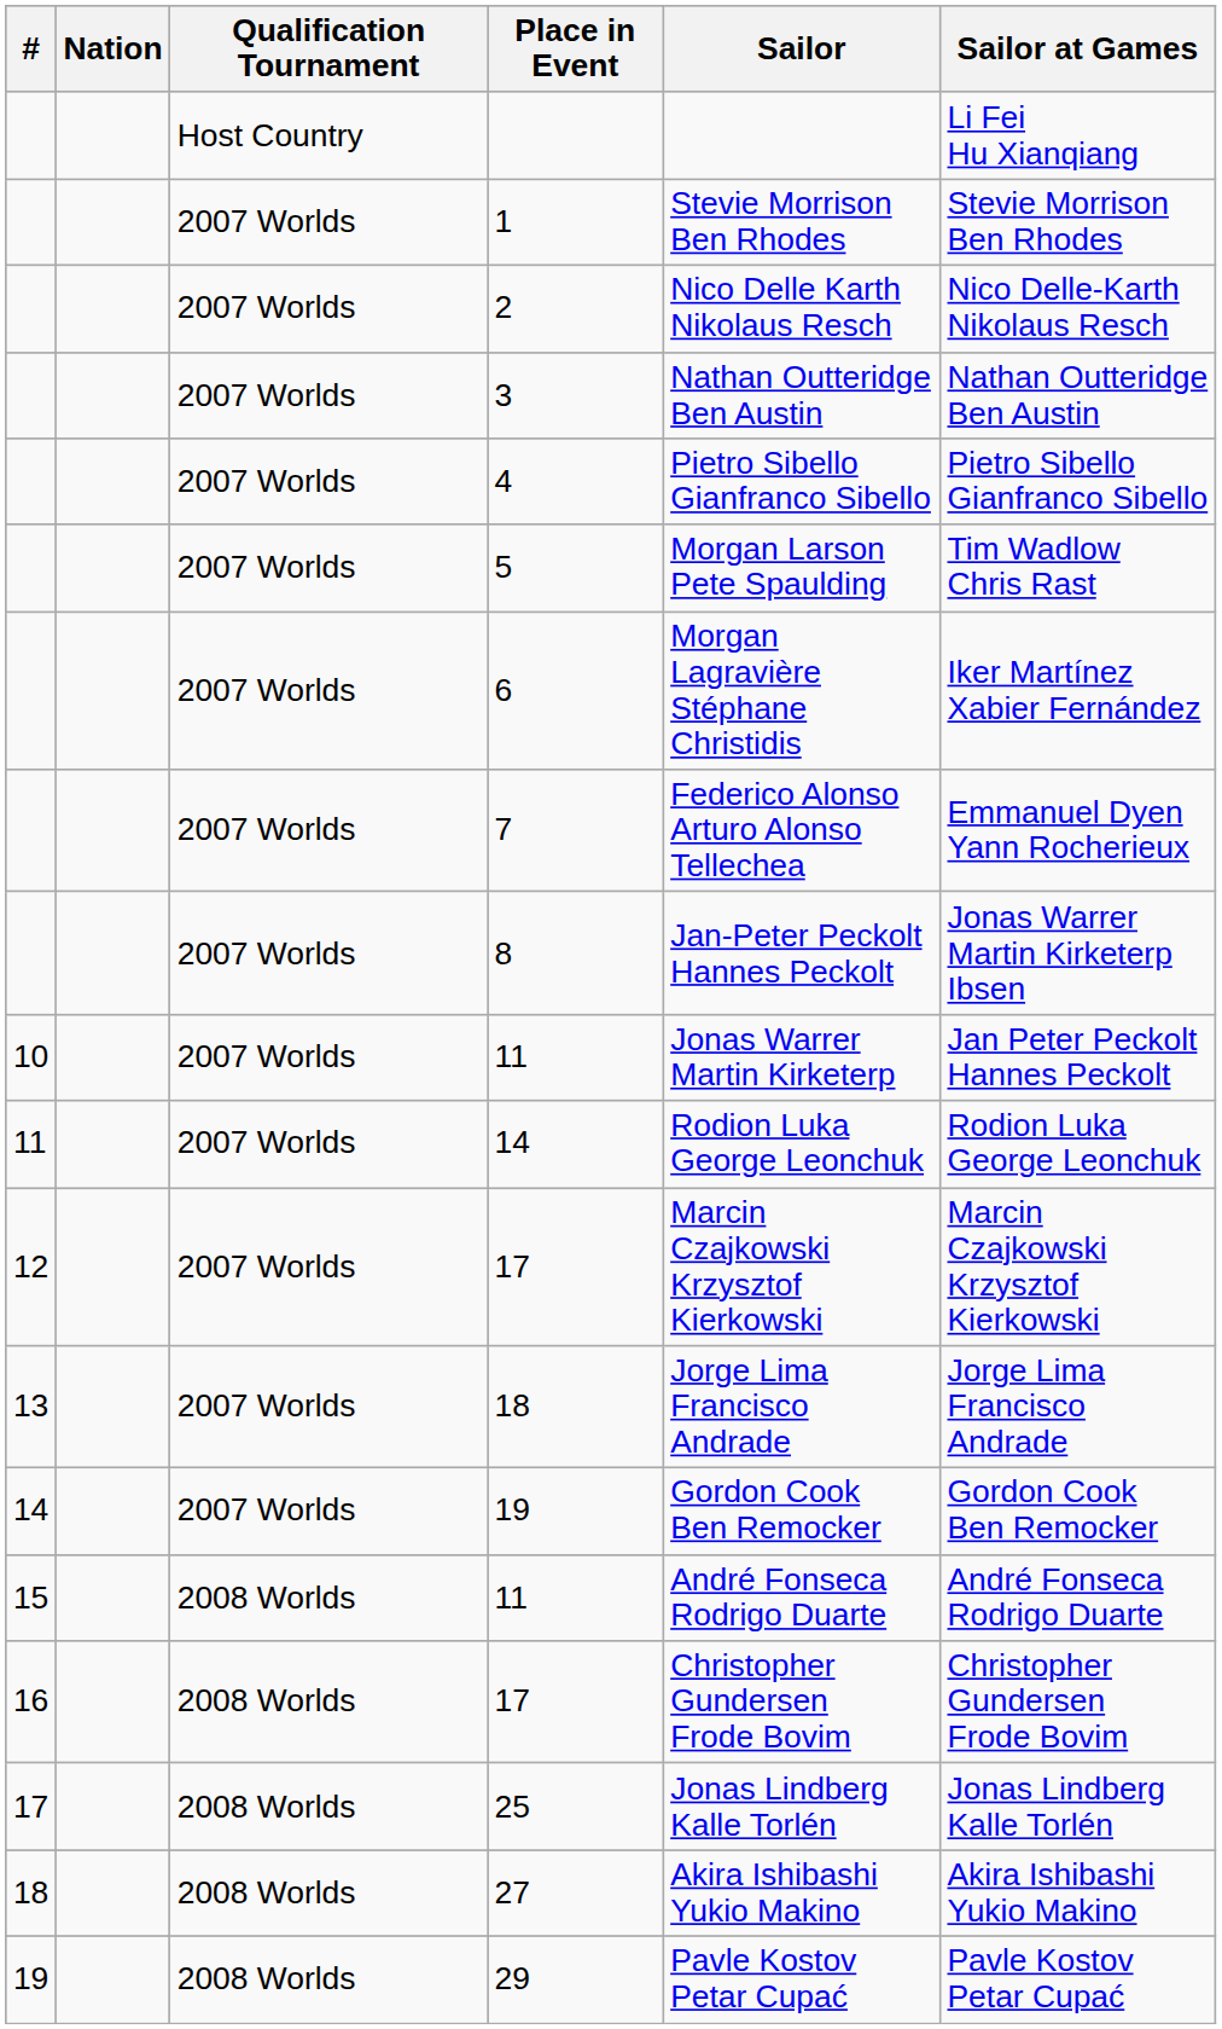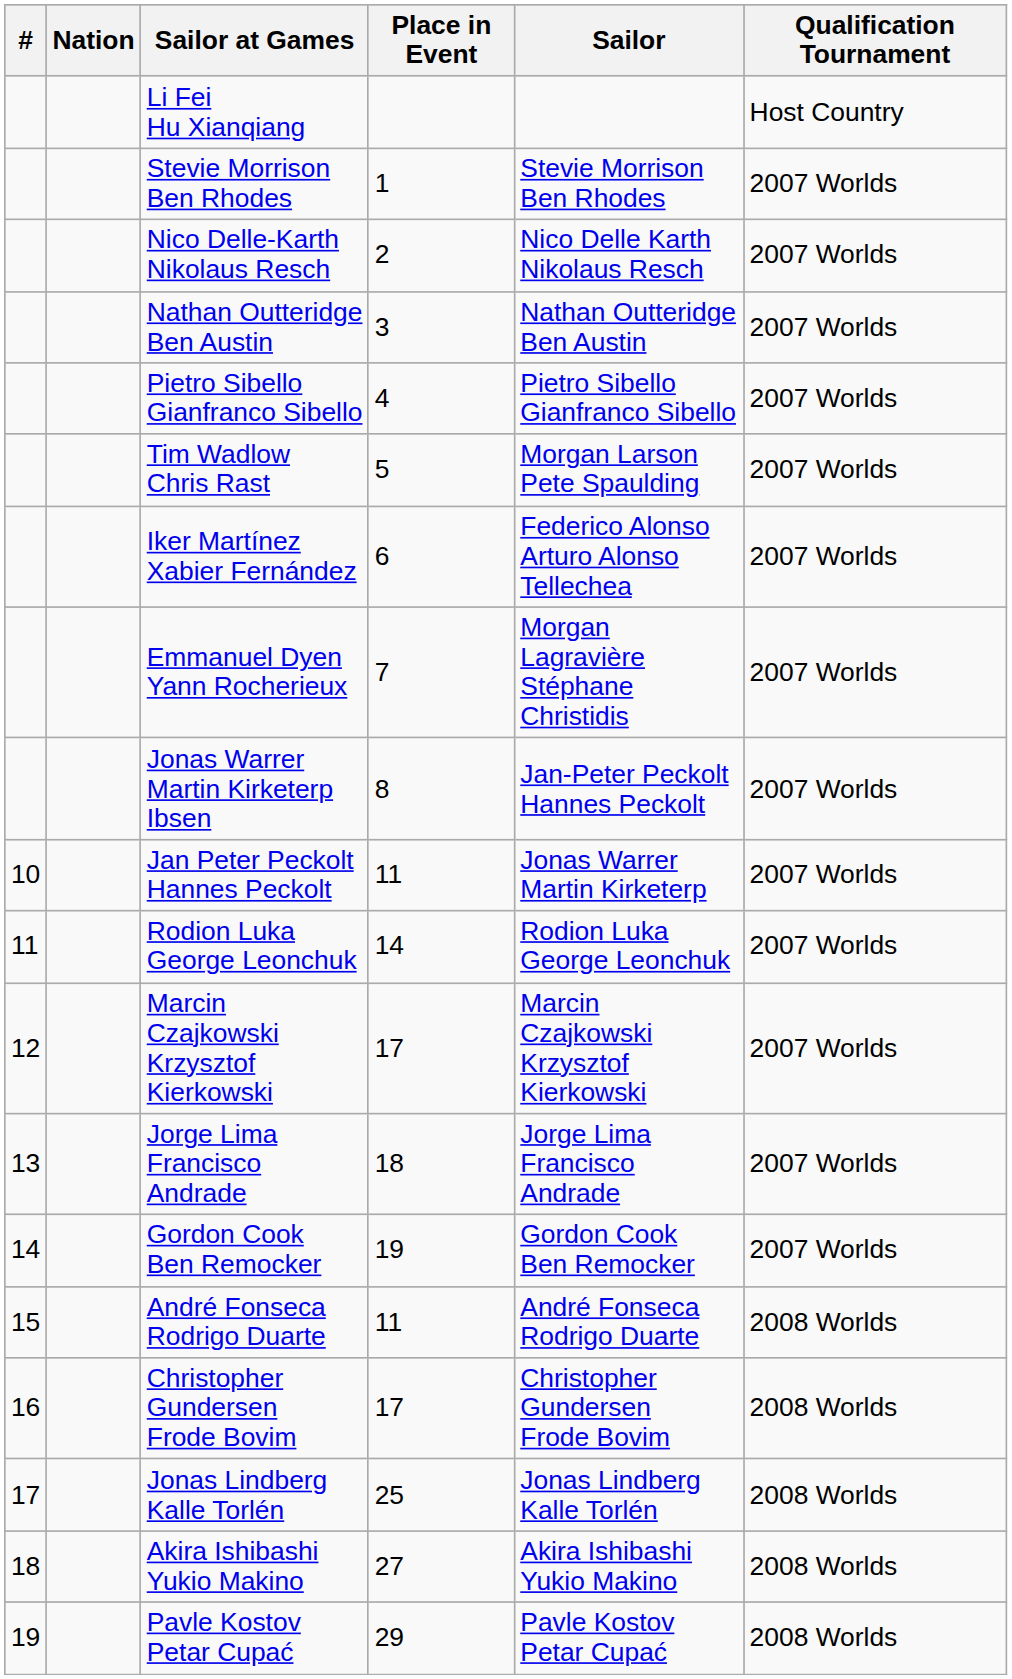columns swapped: Qualification Tournament <-> Sailor at Games
6 | Sailor: Morgan Lagravière Stéphane Christidis -> Federico Alonso Arturo Alonso Tellechea
7 | Sailor: Federico Alonso Arturo Alonso Tellechea -> Morgan Lagravière Stéphane Christidis
